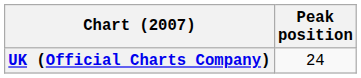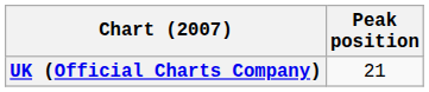UK (Official Charts Company) | Peak position: 24 -> 21
